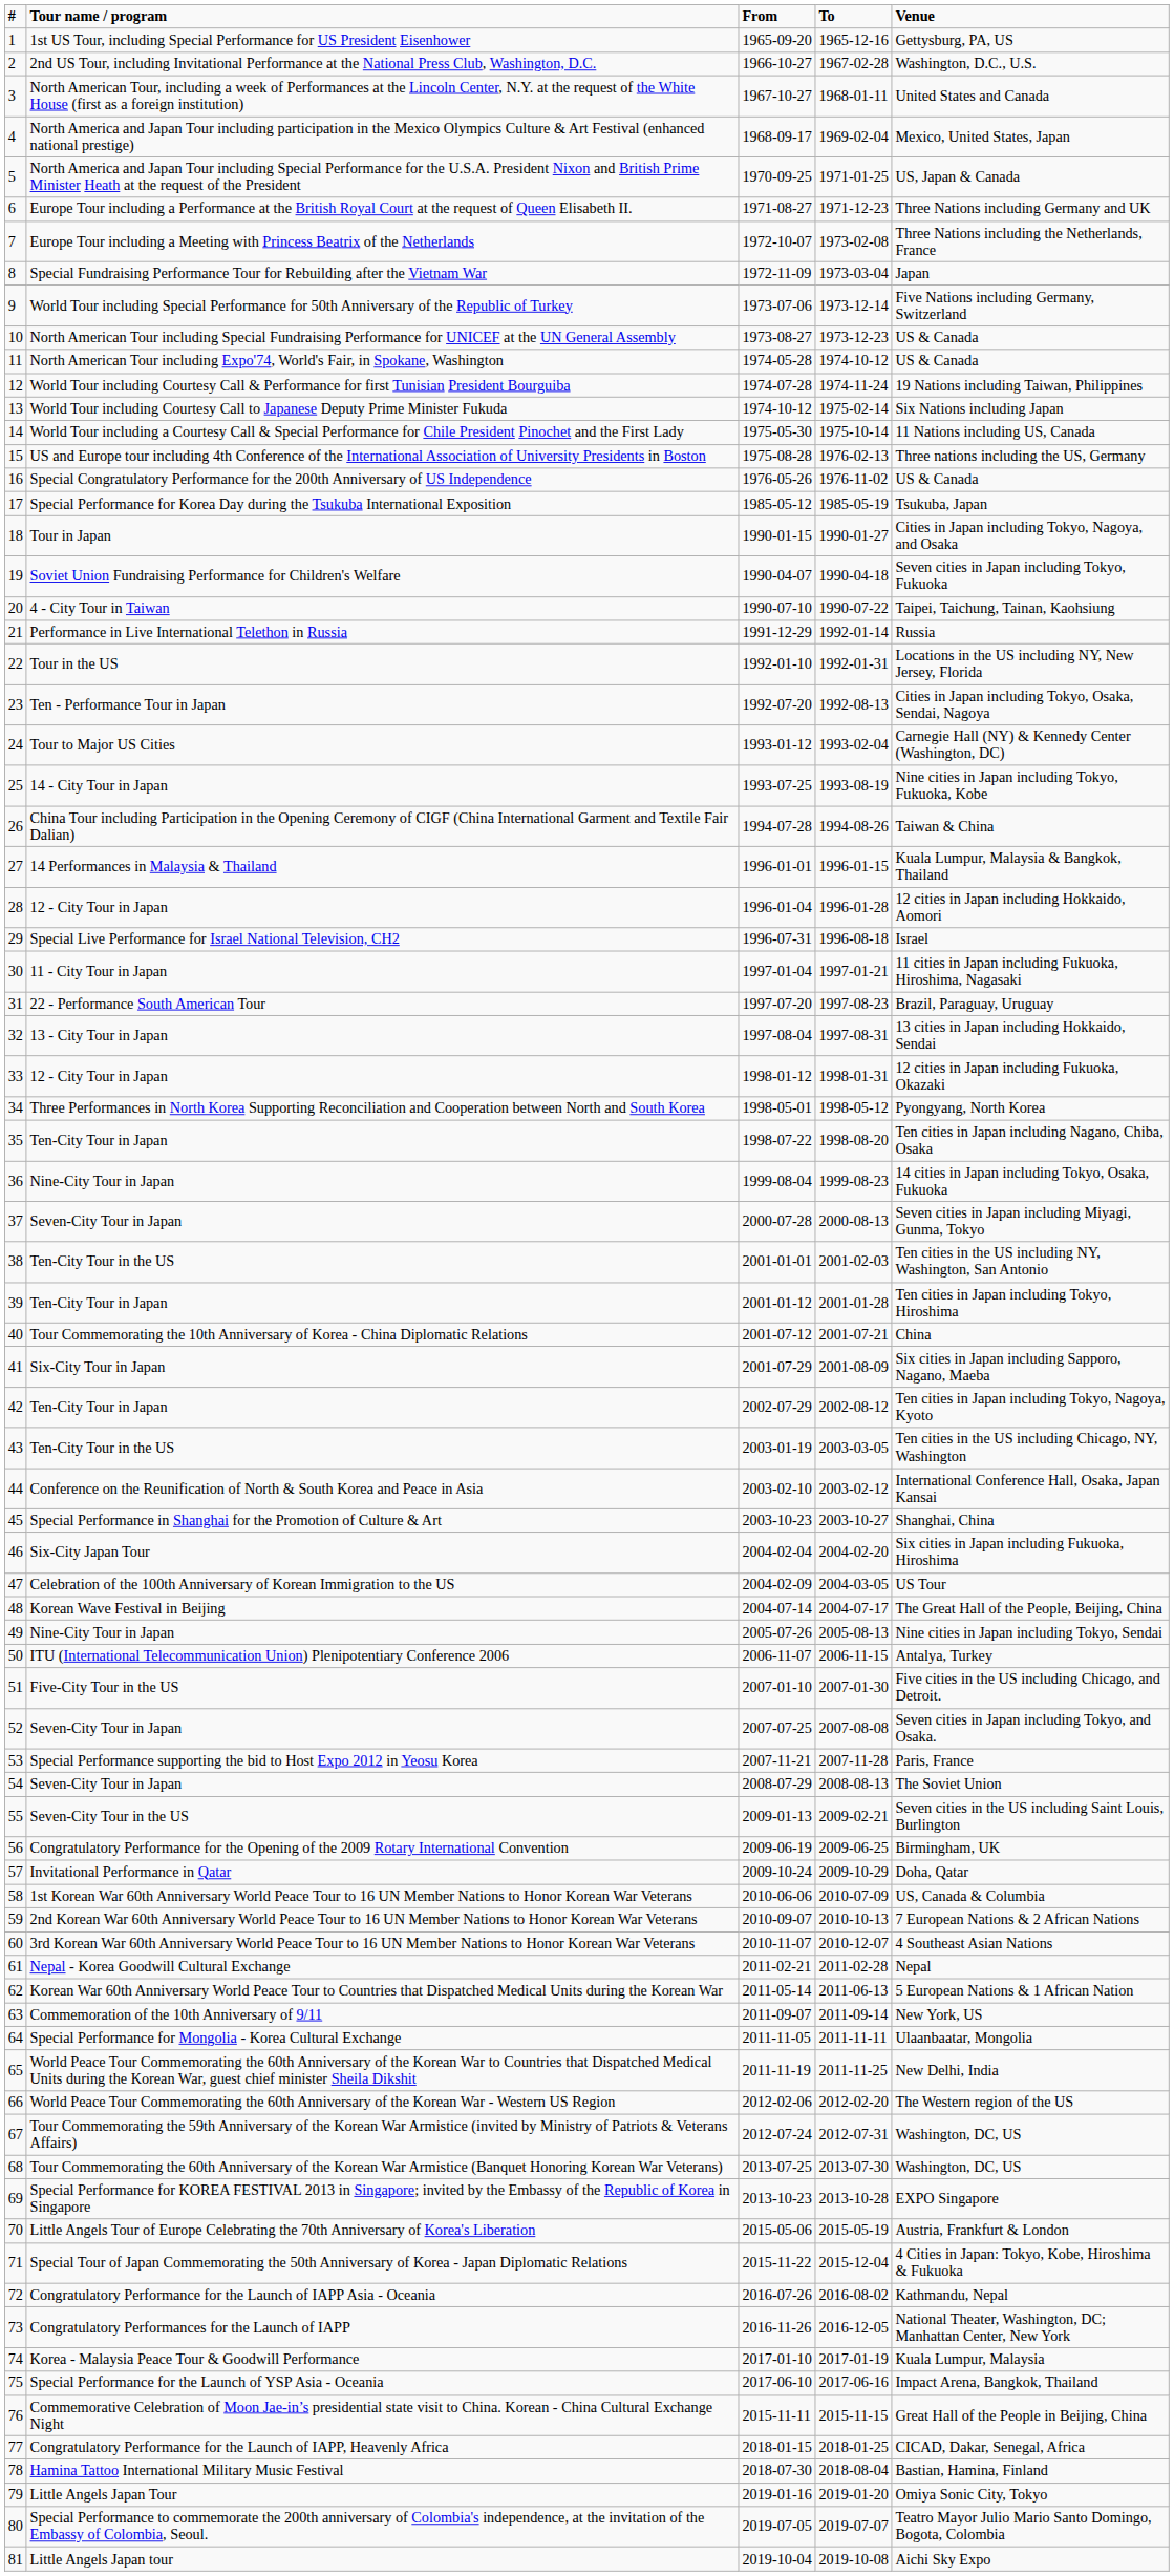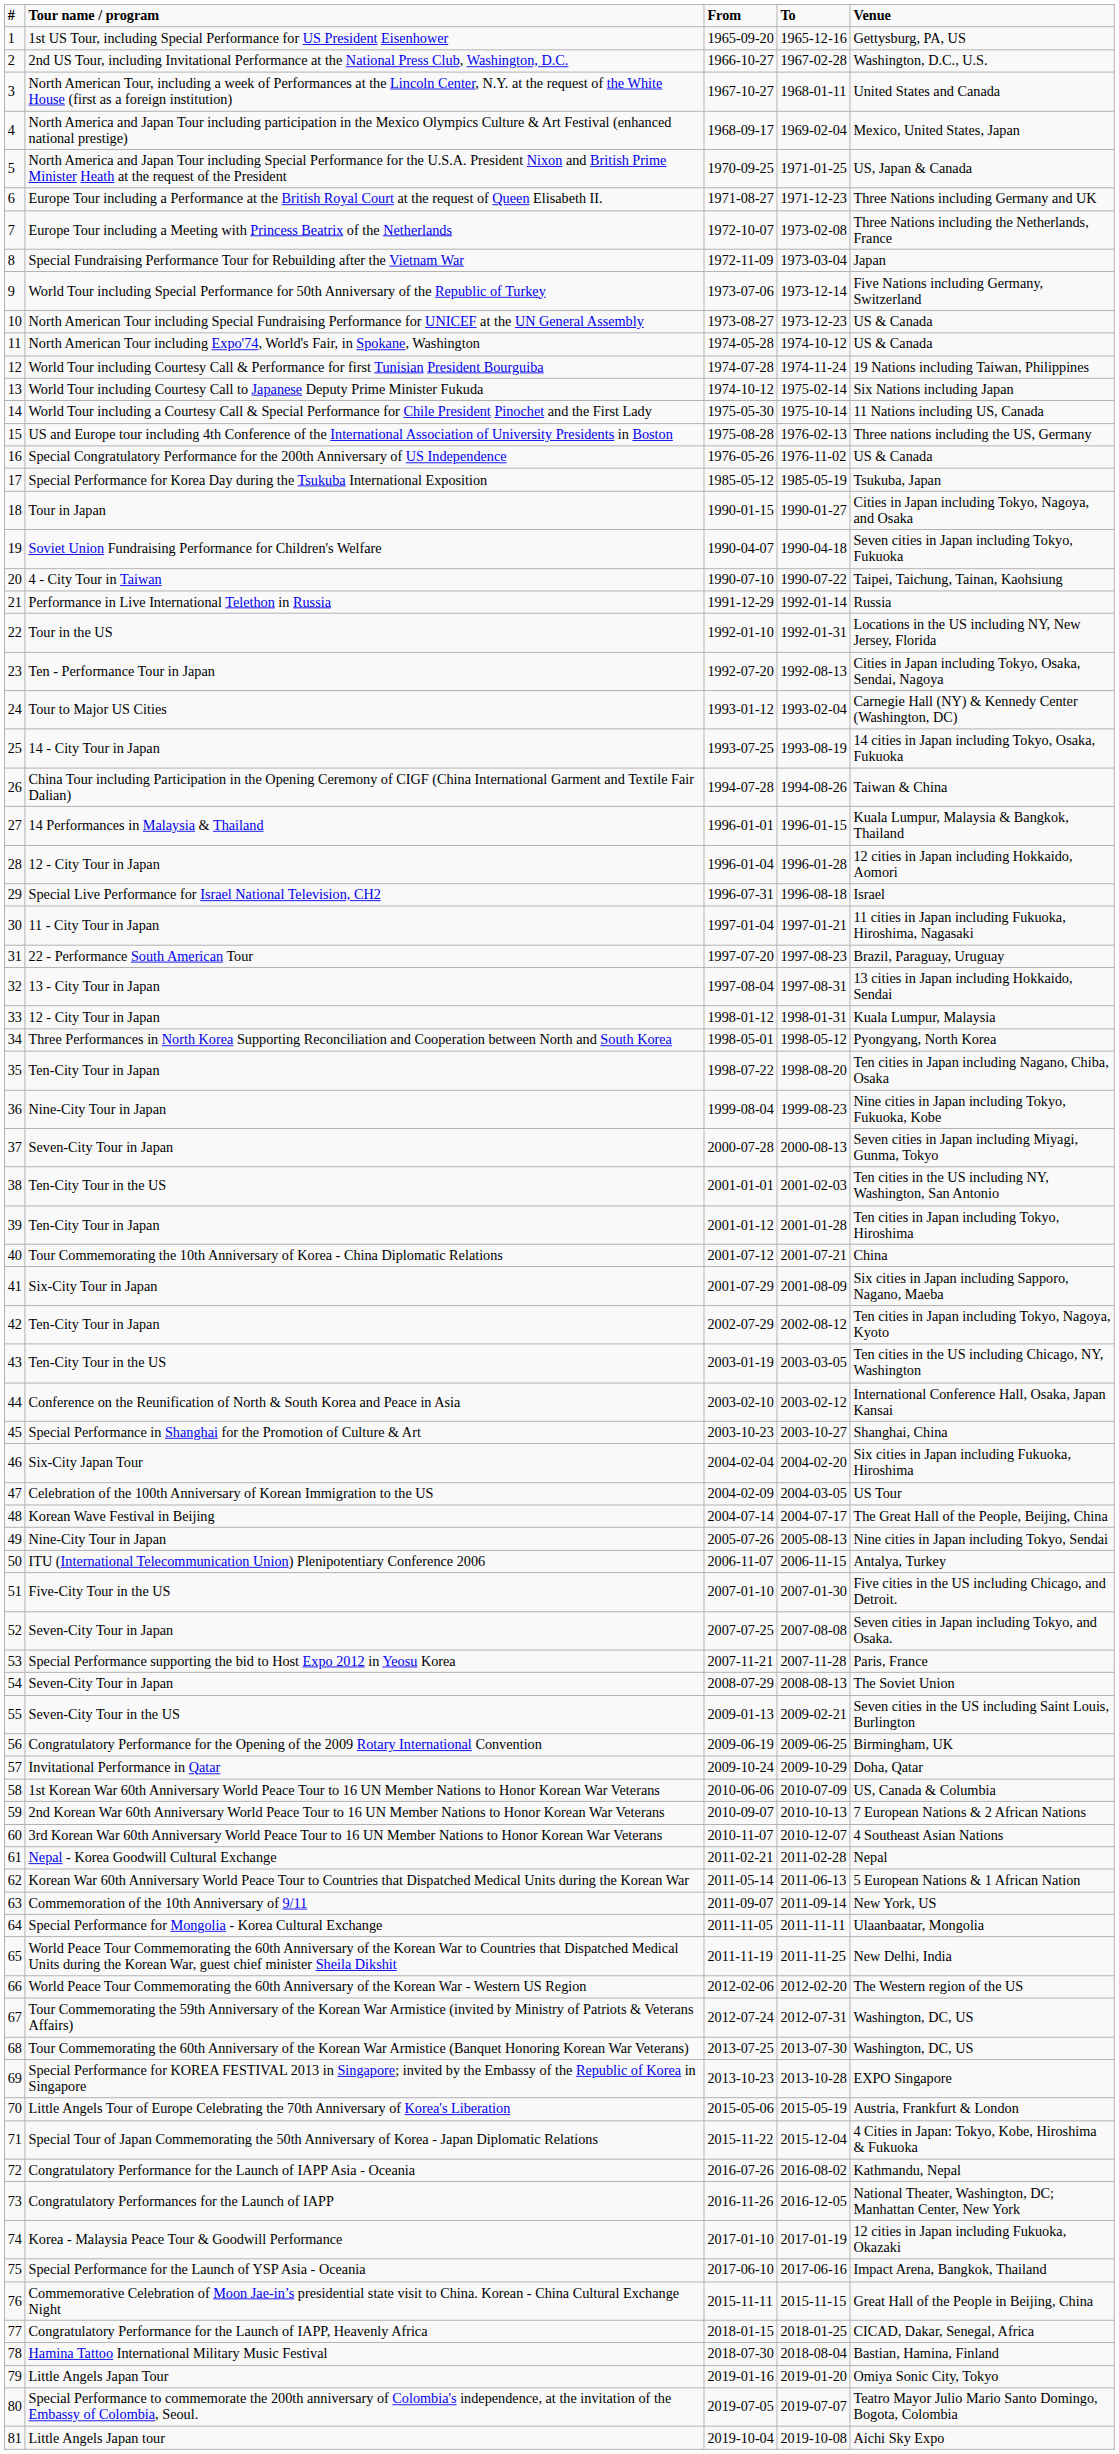14 - City Tour in Japan | Venue: Nine cities in Japan including Tokyo, Fukuoka, Kobe -> 14 cities in Japan including Tokyo, Osaka, Fukuoka
33 / 12 - City Tour in Japan | Venue: 12 cities in Japan including Fukuoka, Okazaki -> Kuala Lumpur, Malaysia
36 / Nine-City Tour in Japan | Venue: 14 cities in Japan including Tokyo, Osaka, Fukuoka -> Nine cities in Japan including Tokyo, Fukuoka, Kobe
Korea - Malaysia Peace Tour & Goodwill Performance | Venue: Kuala Lumpur, Malaysia -> 12 cities in Japan including Fukuoka, Okazaki
